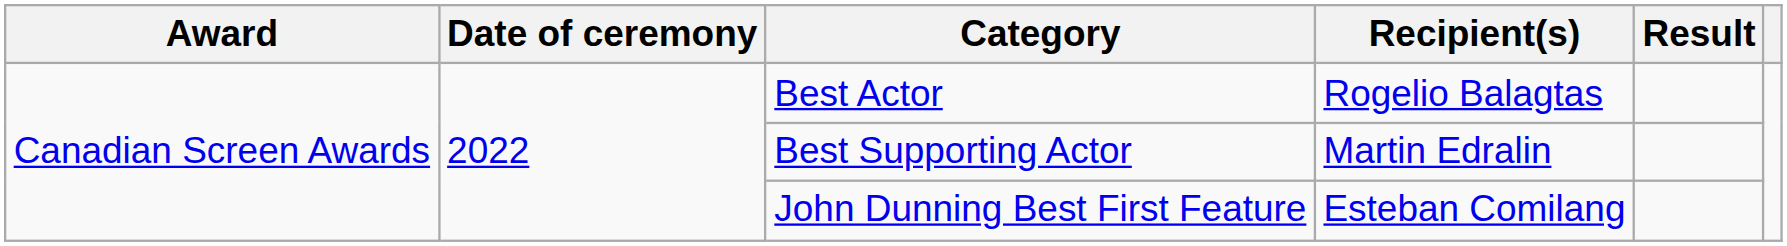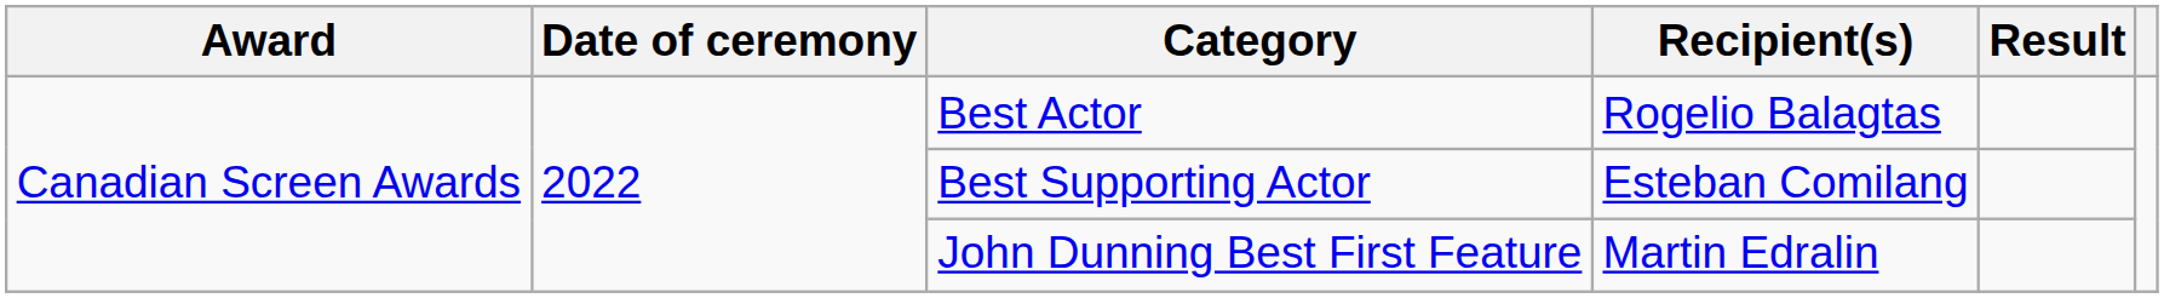Best Supporting Actor | Recipient(s): Martin Edralin -> Esteban Comilang
John Dunning Best First Feature | Recipient(s): Esteban Comilang -> Martin Edralin
